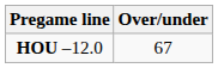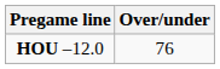HOU –12.0 | Over/under: 67 -> 76
